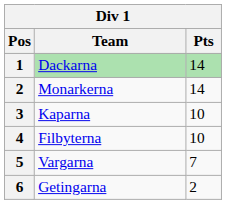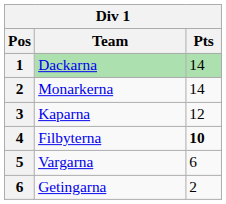Kaparna | Pts: 10 -> 12
Filbyterna | Pts: normal -> bold
Vargarna | Pts: 7 -> 6
